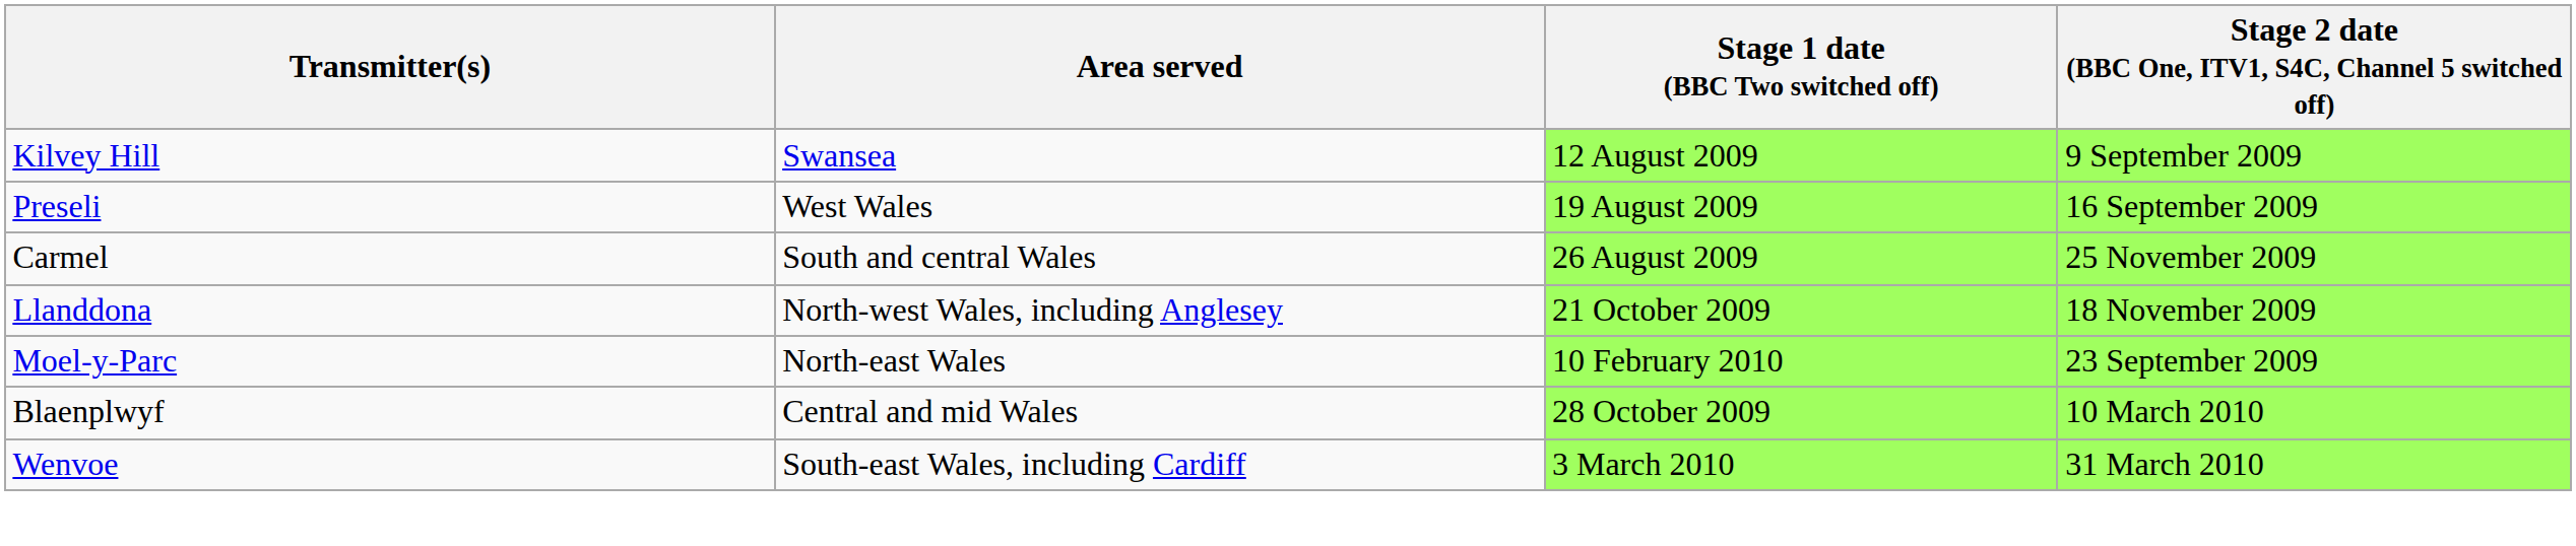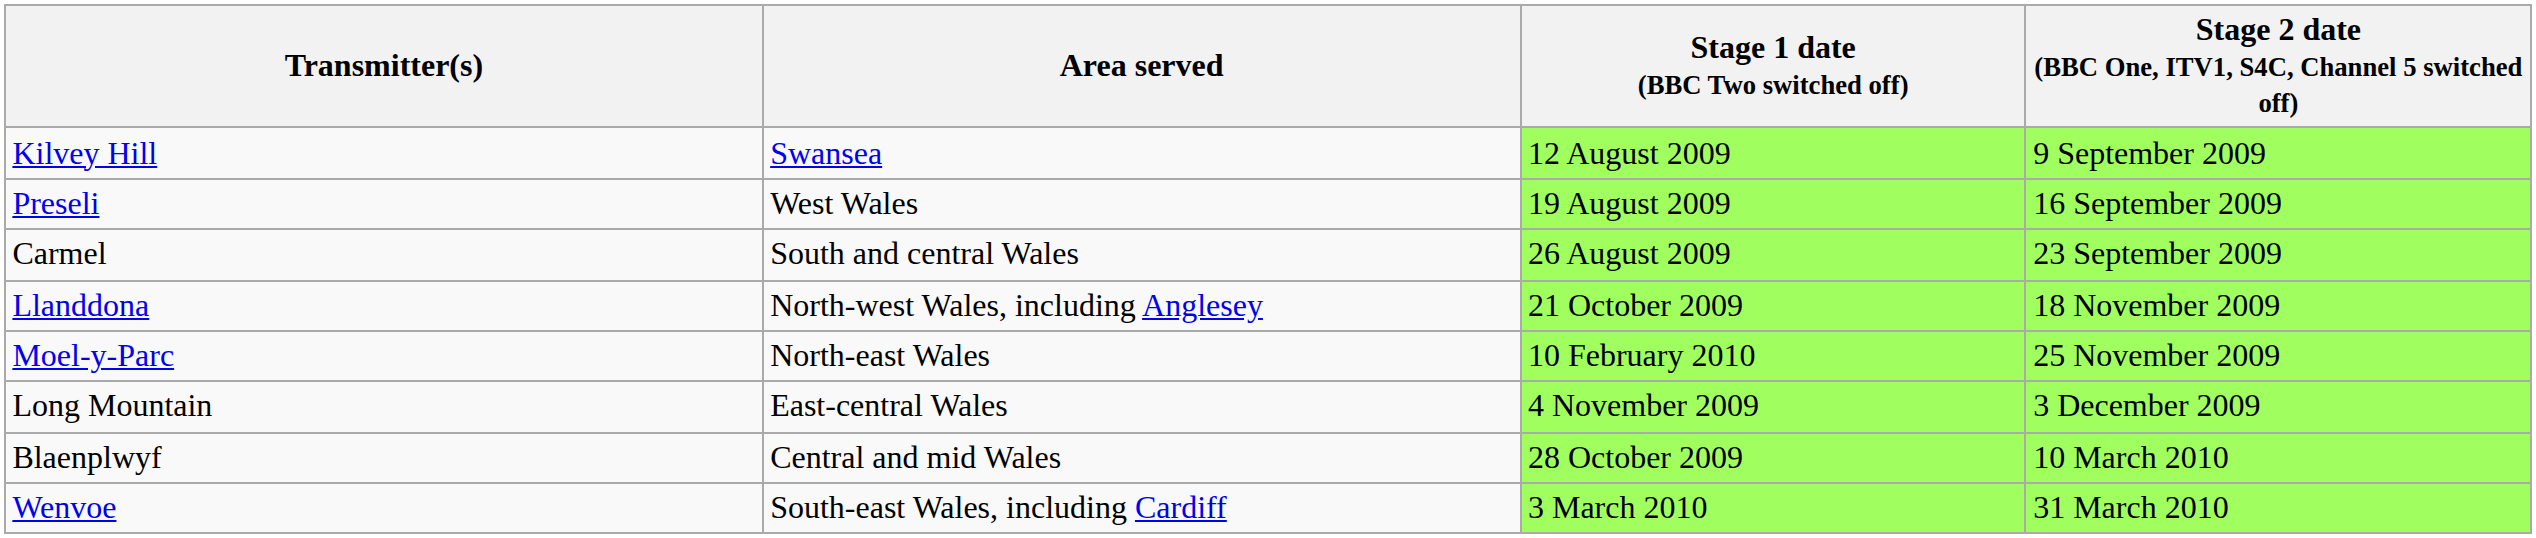Carmel | Stage 2 date (BBC One, ITV1, S4C, Channel 5 switched off): 25 November 2009 -> 23 September 2009
Moel-y-Parc | Stage 2 date (BBC One, ITV1, S4C, Channel 5 switched off): 23 September 2009 -> 25 November 2009
+ row: Long Mountain | East-central Wales | 4 November 2009 | 3 December 2009
